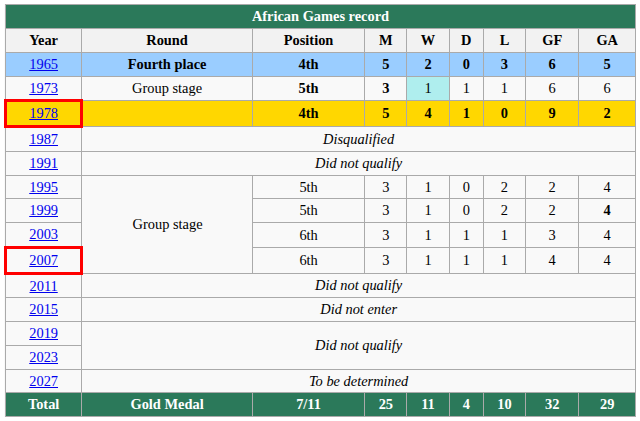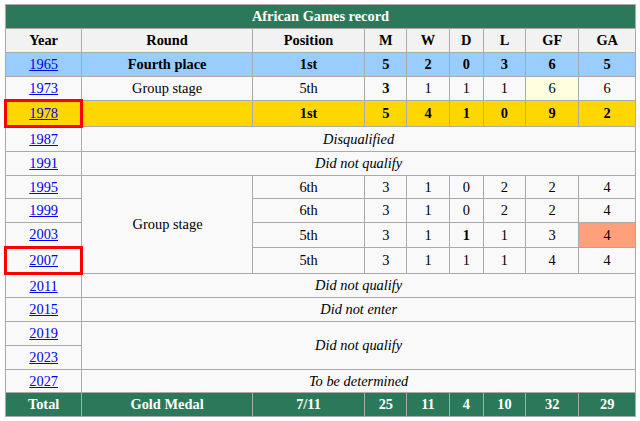1965 | Position: 4th -> 1st
1973 | Position: bold -> normal
1973 | W: paleturquoise background -> no background
1973 | GF: no background -> lightyellow background
1978 | Position: 4th -> 1st
1995 | Position: 5th -> 6th
1999 | Position: 5th -> 6th
1999 | GA: bold -> normal
2003 | Position: 6th -> 5th
2003 | D: normal -> bold
2003 | GA: no background -> lightsalmon background
2007 | Position: 6th -> 5th
